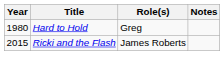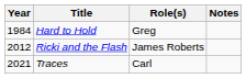Hard to Hold | Year: 1980 -> 1984
Ricki and the Flash | Year: 2015 -> 2012
+ row: 2021 | Traces | Carl
